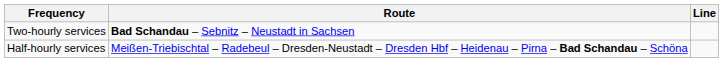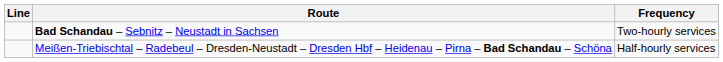columns swapped: Line <-> Frequency
